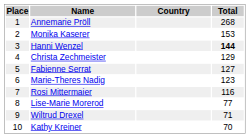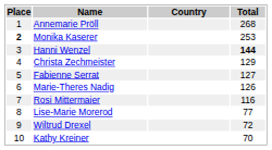Monika Kaserer | Place: normal -> bold
Monika Kaserer | Total: 153 -> 253
Marie-Theres Nadig | Total: 123 -> 126
Wiltrud Drexel | Total: 71 -> 72
